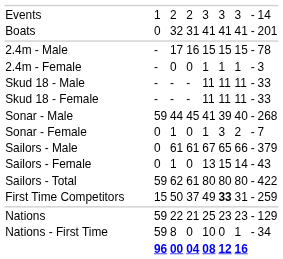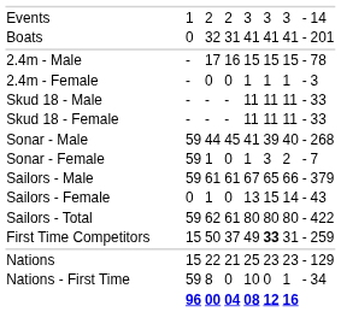Sonar - Female | column 11: 0 -> 59
Sailors - Male | column 11: 0 -> 59
Nations | column 11: 59 -> 15
